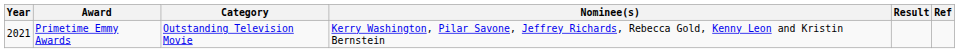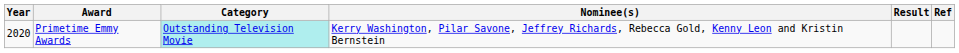Primetime Emmy Awards | Year: 2021 -> 2020
Primetime Emmy Awards | Category: no background -> paleturquoise background
